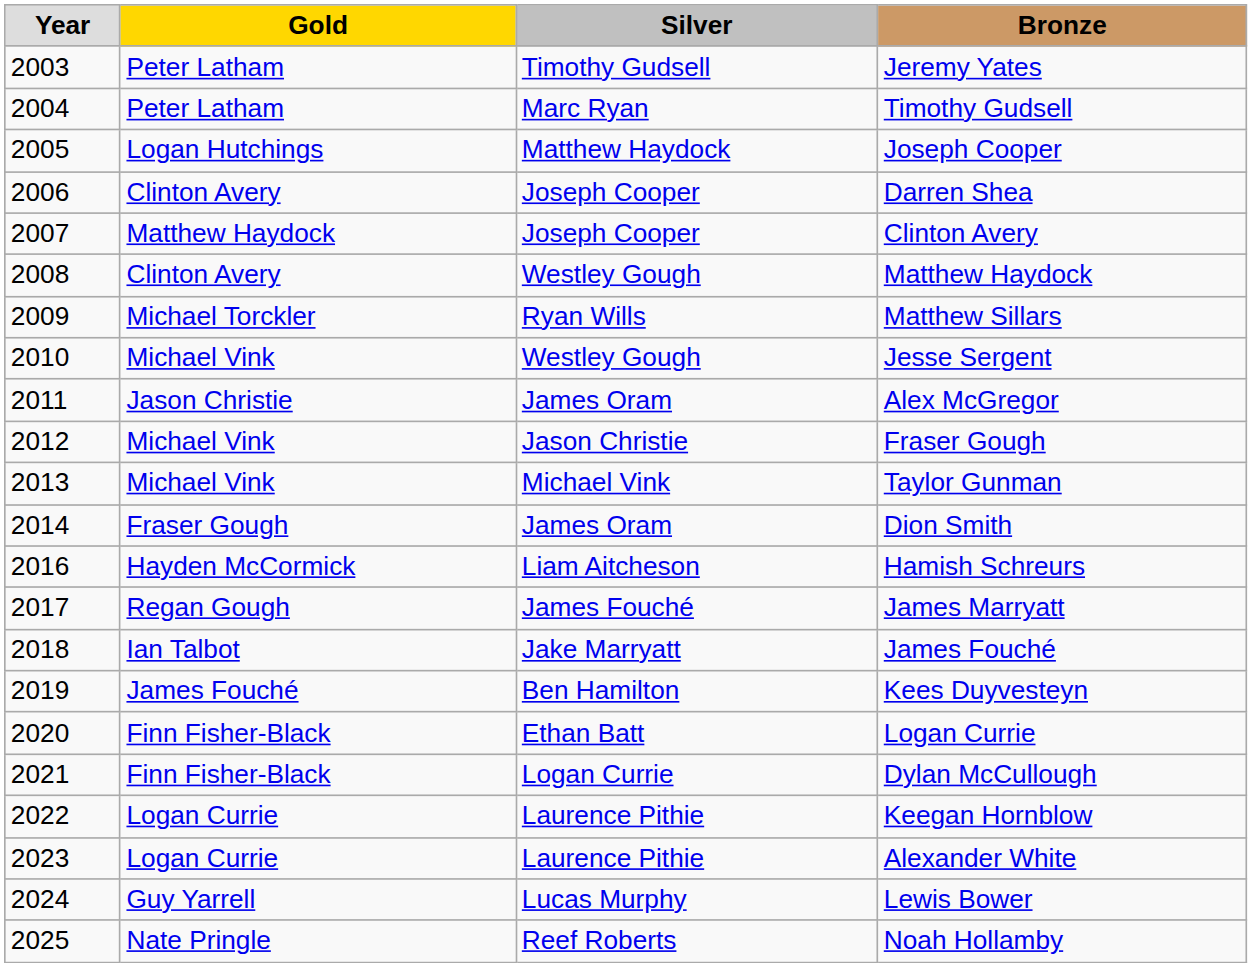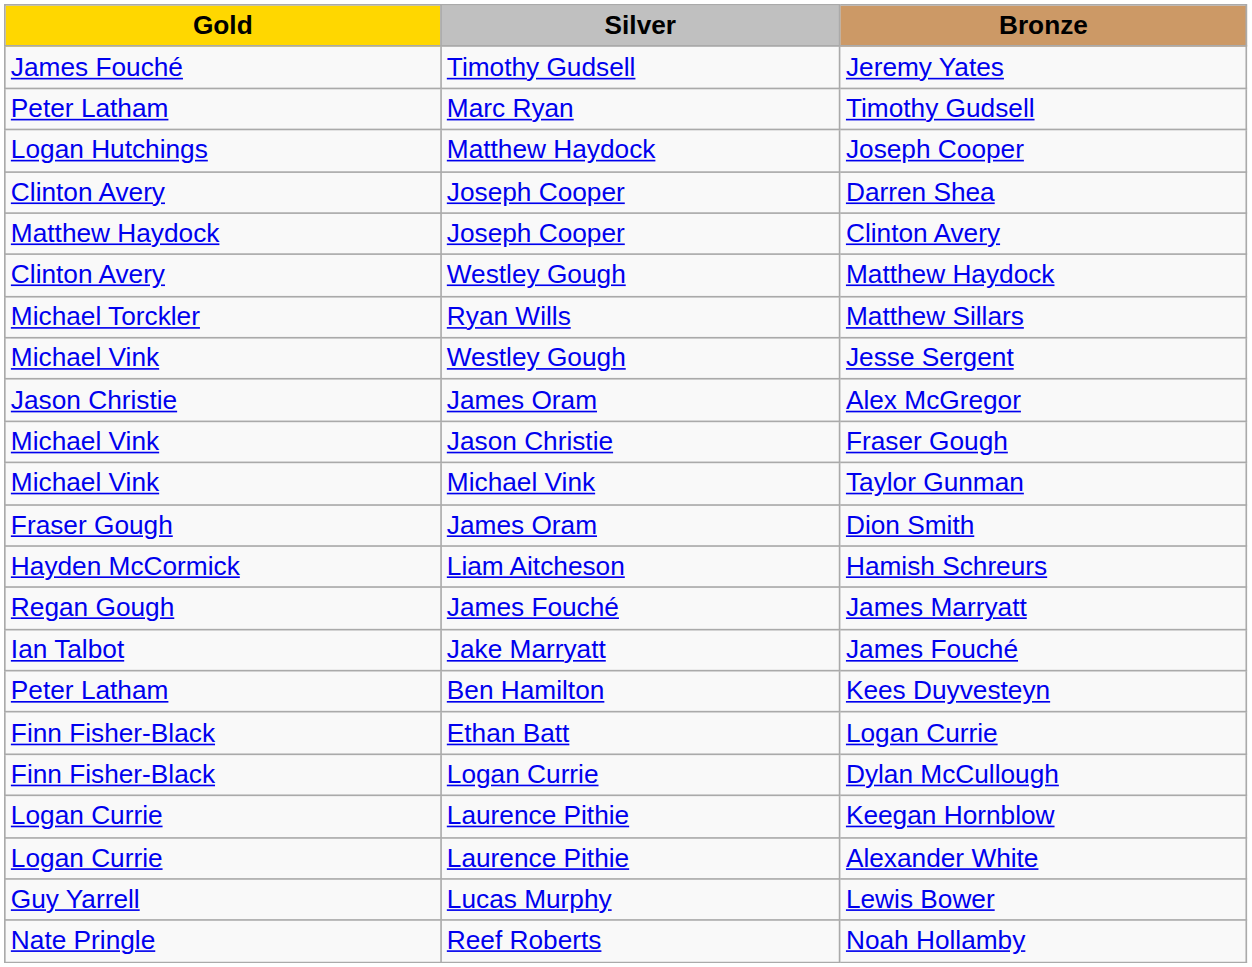- column: Year | 2003 | 2004 | 2005 | 2006 | 2007 | 2008 | 2009 | 2010 | 2011 | 2012 | 2013 | 2014 | 2016 | 2017 | 2018 | 2019 | 2020 | 2021 | 2022 | 2023 | 2024 | 2025
Jeremy Yates | Gold: Peter Latham -> James Fouché
Kees Duyvesteyn | Gold: James Fouché -> Peter Latham
